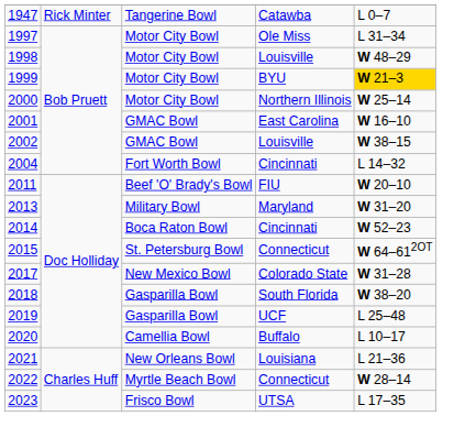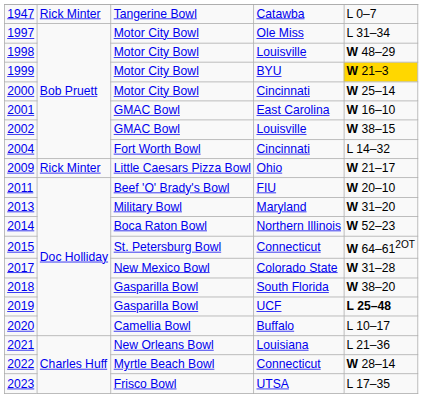2000 | column 4: Northern Illinois -> Cincinnati
+ row: 2009 | Rick Minter | Little Caesars Pizza Bowl | Ohio | W 21–17
2014 | column 4: Cincinnati -> Northern Illinois
2019 | column 5: normal -> bold
